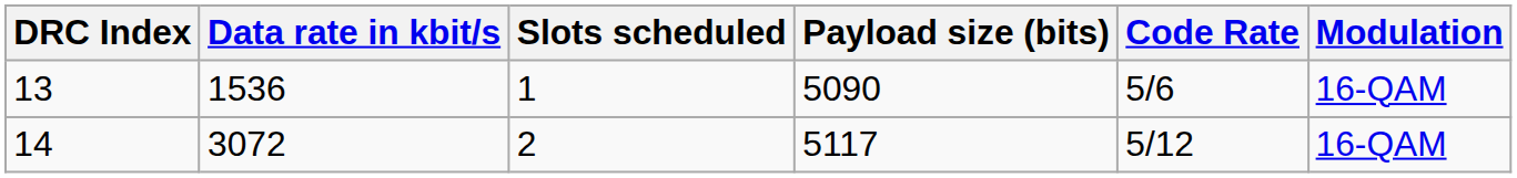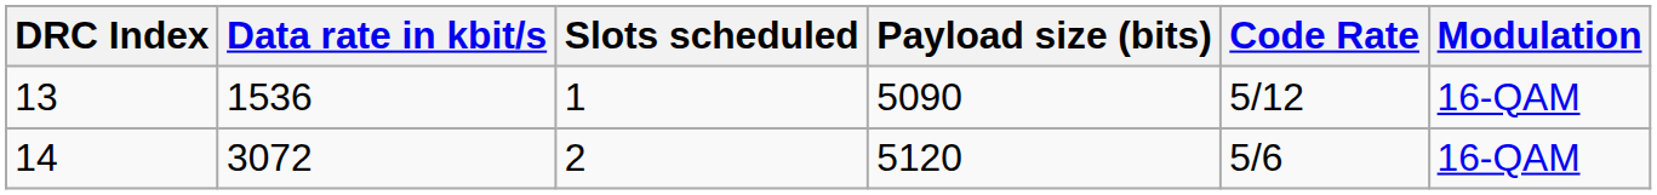13 | Code Rate: 5/6 -> 5/12
14 | Payload size (bits): 5117 -> 5120
14 | Code Rate: 5/12 -> 5/6
